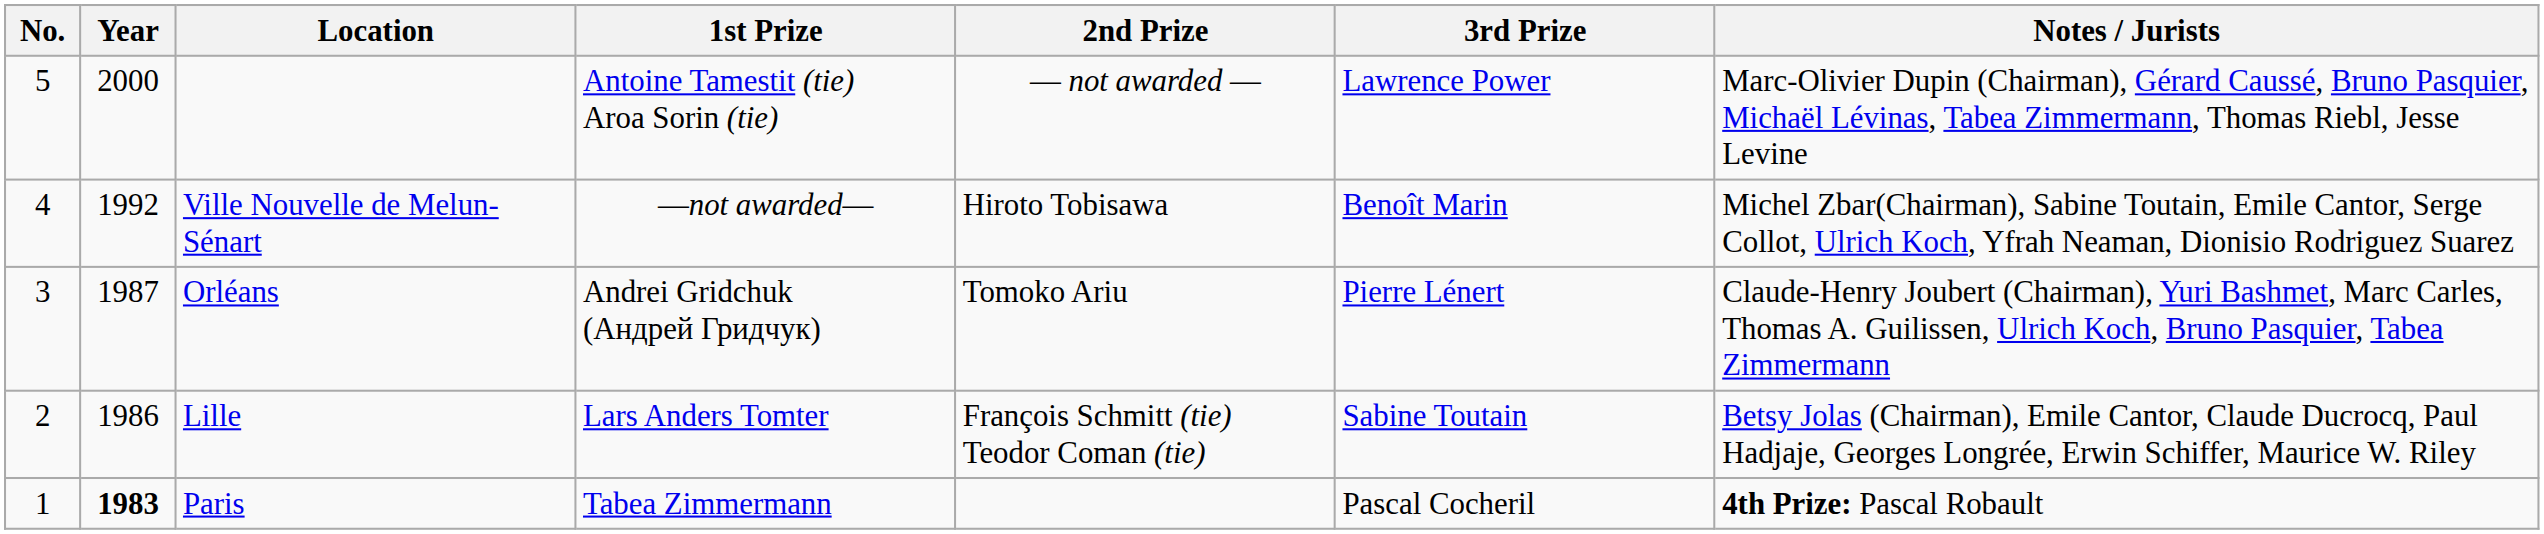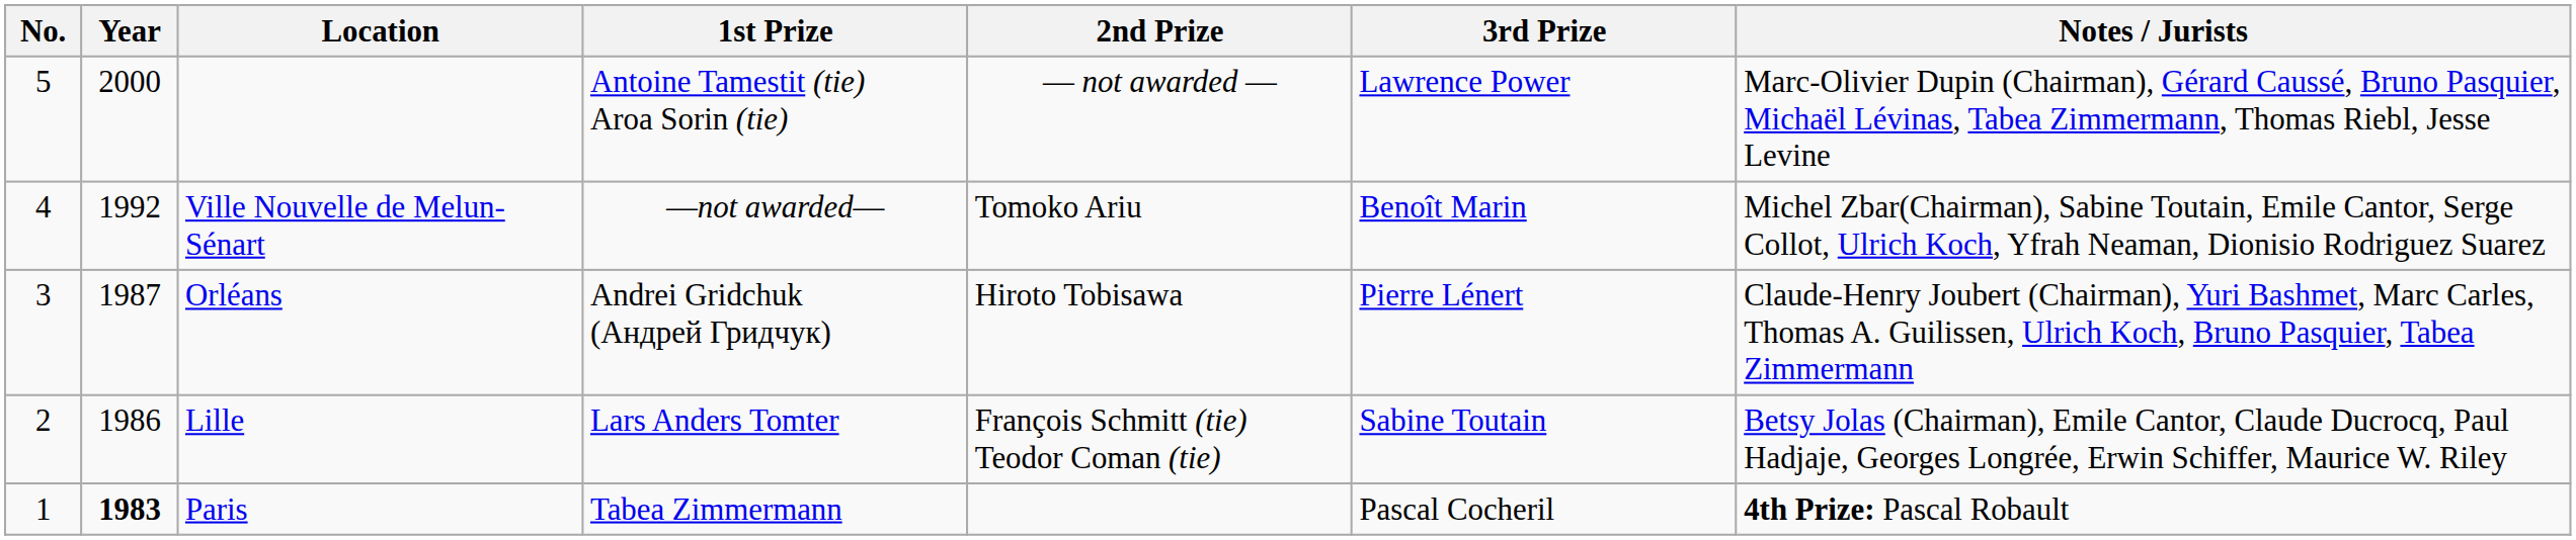Ville Nouvelle de Melun-Sénart | 2nd Prize: Hiroto Tobisawa -> Tomoko Ariu
Orléans | 2nd Prize: Tomoko Ariu -> Hiroto Tobisawa
